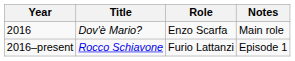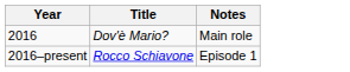- column: Role | Enzo Scarfa | Furio Lattanzi
